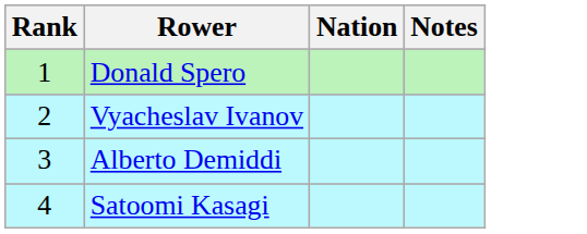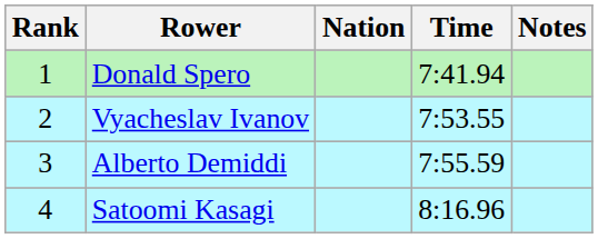+ column: Time | 7:41.94 | 7:53.55 | 7:55.59 | 8:16.96
